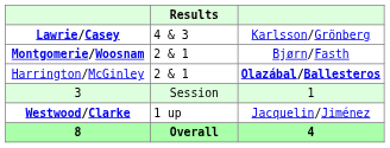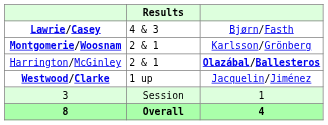Lawrie/Casey | column 3: Karlsson/Grönberg -> Bjørn/Fasth
Montgomerie/Woosnam | column 3: Bjørn/Fasth -> Karlsson/Grönberg
rows swapped: Westwood/Clarke <-> 3
